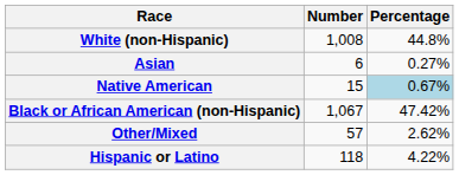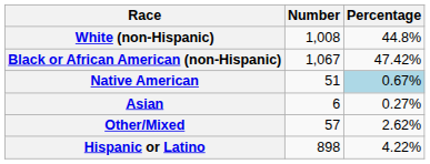rows swapped: Black or African American (non-Hispanic) <-> Asian
Native American | Number: 15 -> 51
Hispanic or Latino | Number: 118 -> 898
